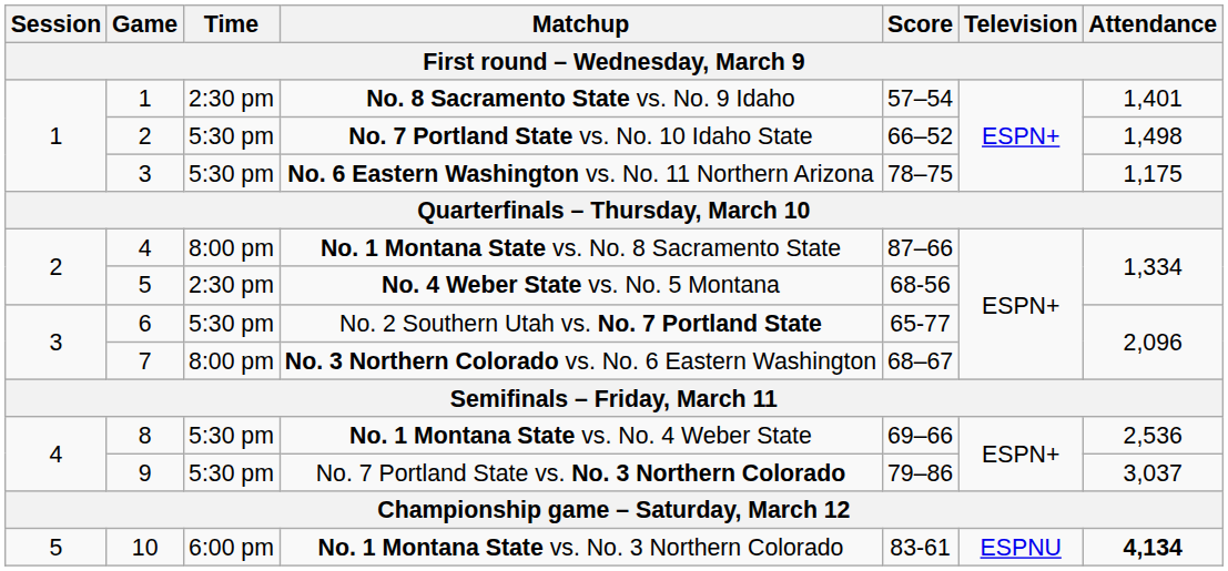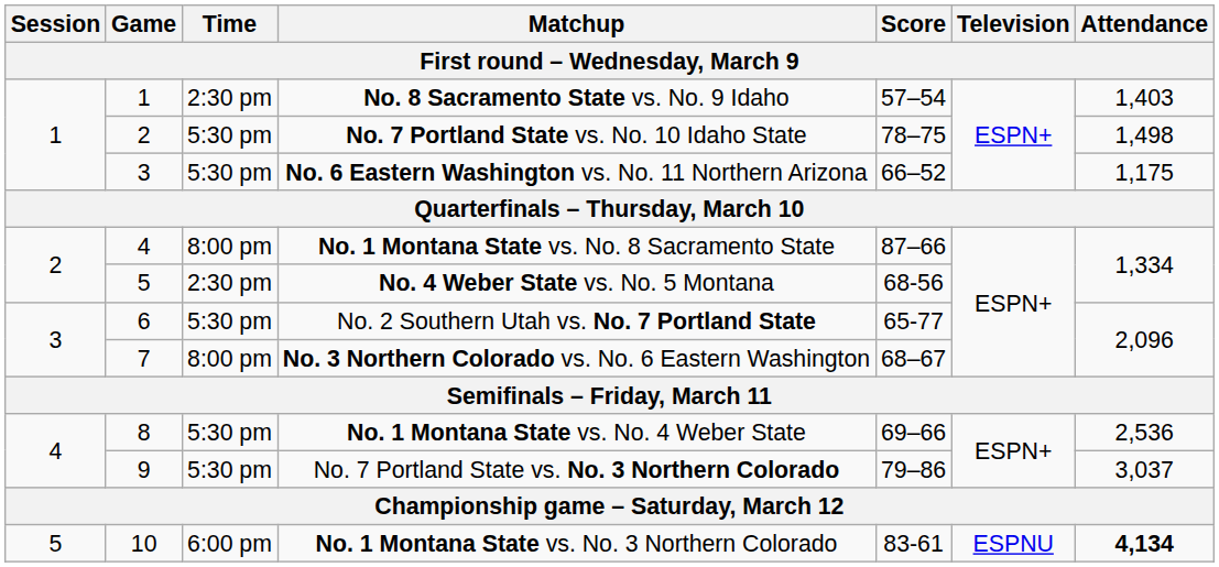No. 8 Sacramento State vs. No. 9 Idaho | Attendance: 1,401 -> 1,403
No. 7 Portland State vs. No. 10 Idaho State | Score: 66–52 -> 78–75
No. 6 Eastern Washington vs. No. 11 Northern Arizona | Score: 78–75 -> 66–52
